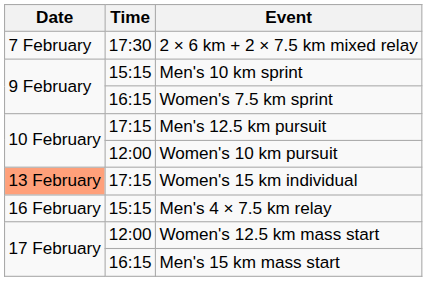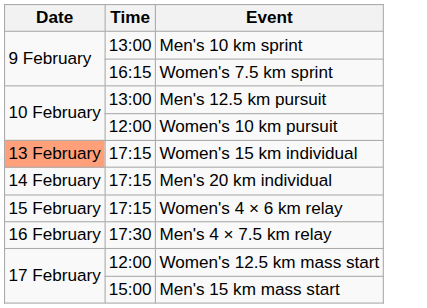- row: 7 February | 17:30 | 2 × 6 km + 2 × 7.5 km mixed relay
Men's 10 km sprint | Time: 15:15 -> 13:00
Men's 12.5 km pursuit | Time: 17:15 -> 13:00
+ row: 14 February | 17:15 | Men's 20 km individual
+ row: 15 February | 17:15 | Women's 4 × 6 km relay
Men's 4 × 7.5 km relay | Time: 15:15 -> 17:30
Men's 15 km mass start | Time: 16:15 -> 15:00
